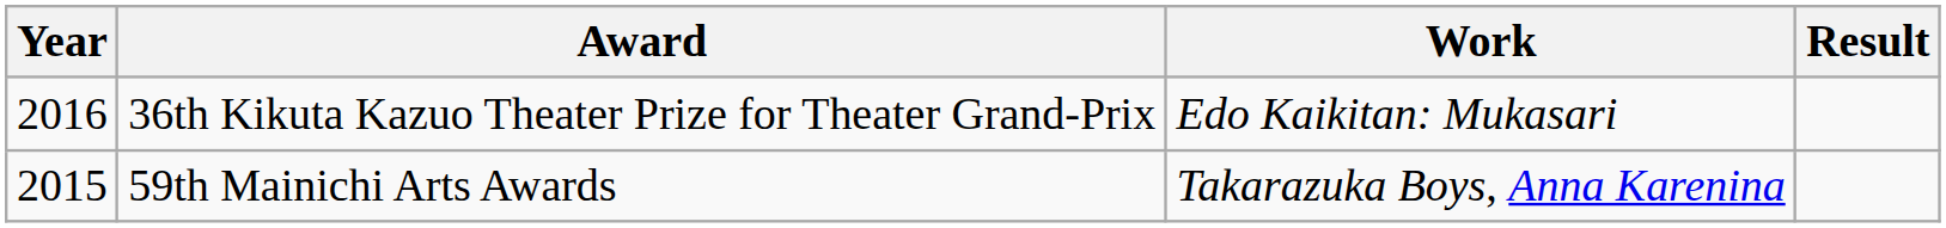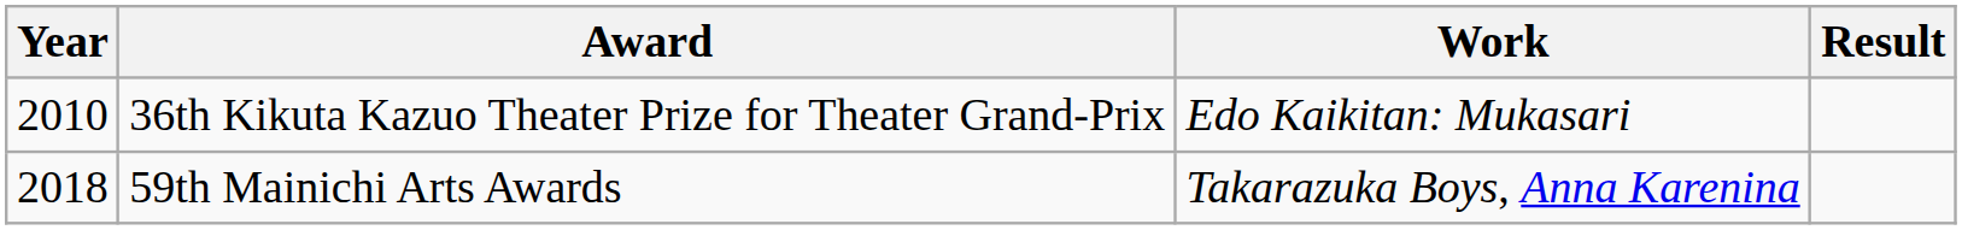36th Kikuta Kazuo Theater Prize for Theater Grand-Prix | Year: 2016 -> 2010
59th Mainichi Arts Awards | Year: 2015 -> 2018
